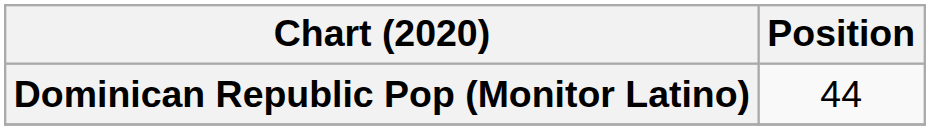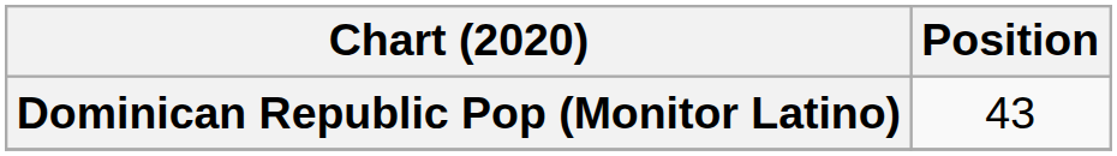Dominican Republic Pop (Monitor Latino) | Position: 44 -> 43
